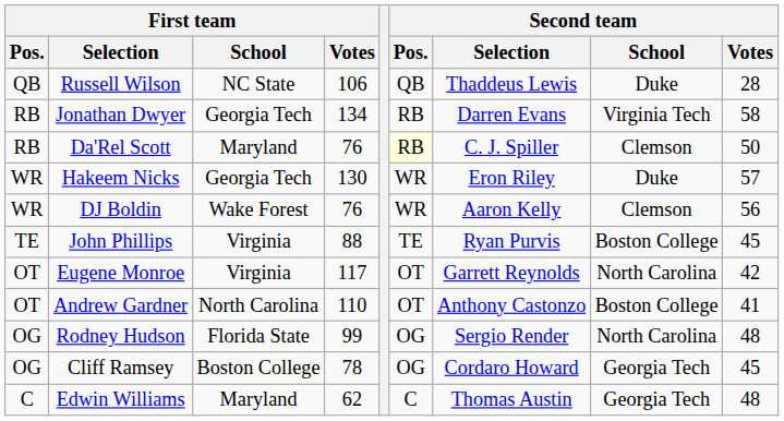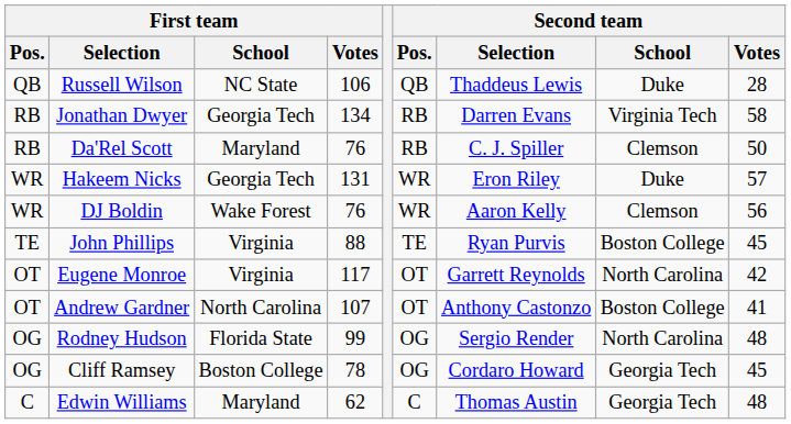Da'Rel Scott | Second team / Pos.: lightyellow background -> no background
Hakeem Nicks | First team / Votes: 130 -> 131
Andrew Gardner | First team / Votes: 110 -> 107
